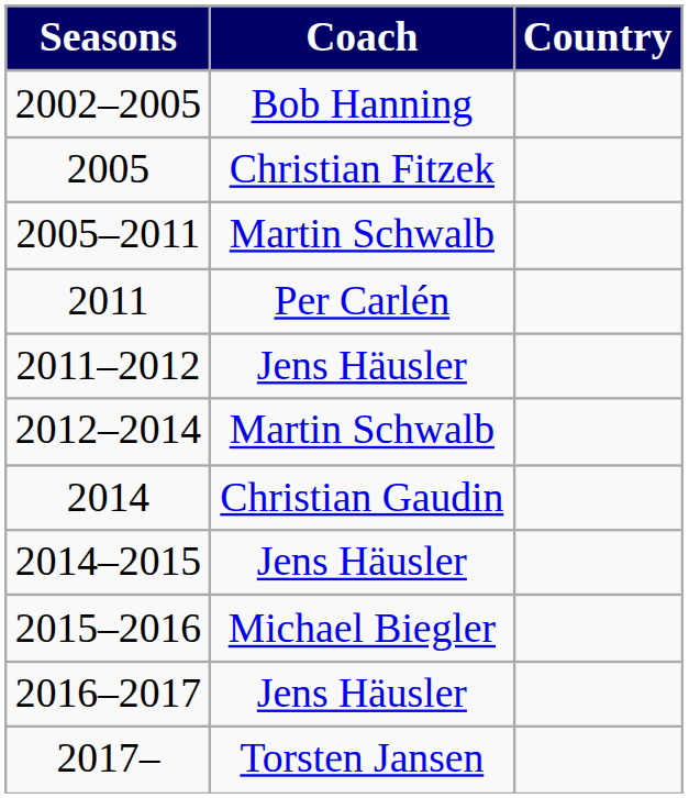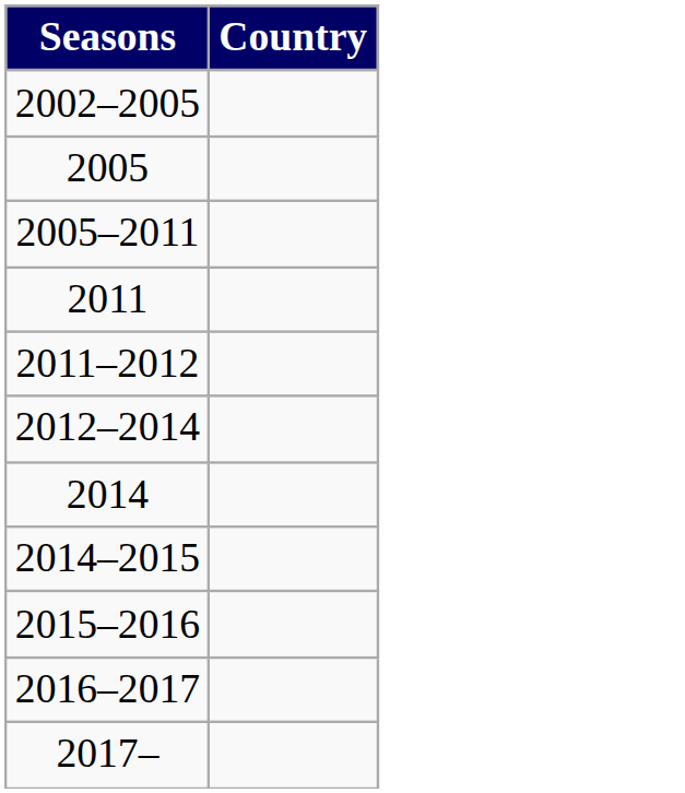- column: Coach | Bob Hanning | Christian Fitzek | Martin Schwalb | Per Carlén | Jens Häusler | Martin Schwalb | Christian Gaudin | Jens Häusler | Michael Biegler | Jens Häusler | Torsten Jansen
